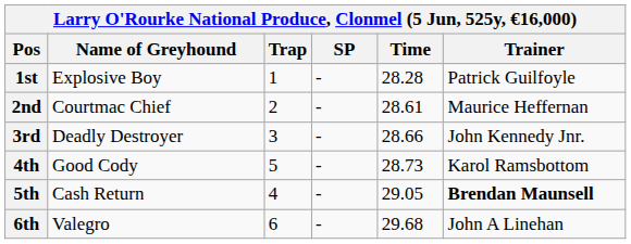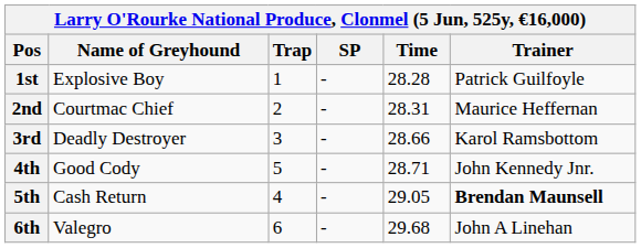2nd | Time: 28.61 -> 28.31
3rd | Trainer: John Kennedy Jnr. -> Karol Ramsbottom
4th | Time: 28.73 -> 28.71
4th | Trainer: Karol Ramsbottom -> John Kennedy Jnr.
